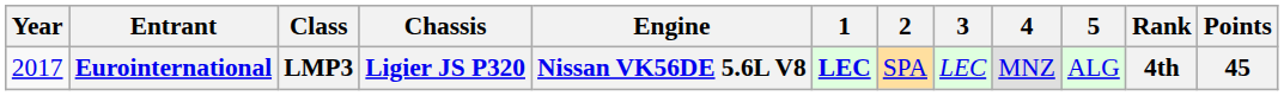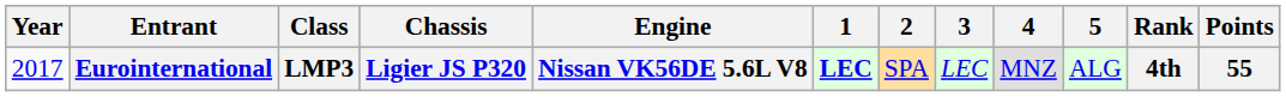Eurointernational | Points: 45 -> 55
